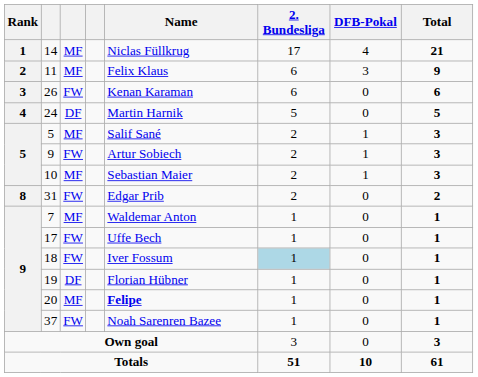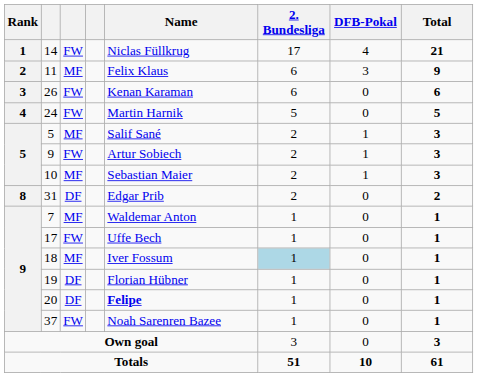14 | column 3: MF -> FW
24 | column 3: DF -> FW
31 | column 3: FW -> DF
18 | column 3: FW -> MF
20 | column 3: MF -> DF
